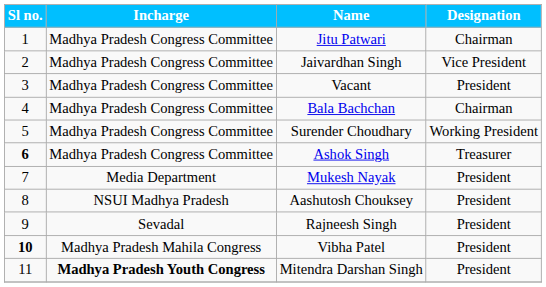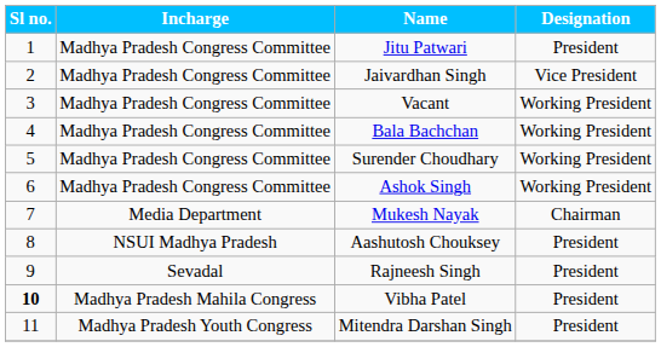Jitu Patwari | Designation: Chairman -> President
Vacant | Designation: President -> Working President
Bala Bachchan | Designation: Chairman -> Working President
Ashok Singh | Sl no.: bold -> normal
Ashok Singh | Designation: Treasurer -> Working President
Mukesh Nayak | Designation: President -> Chairman
Mitendra Darshan Singh | Incharge: bold -> normal
